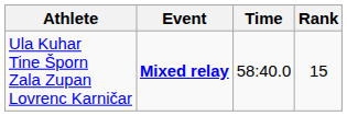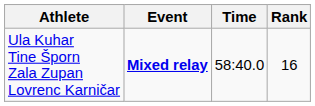Ula Kuhar Tine Šporn Zala Zupan Lovrenc Karničar | Rank: 15 -> 16
